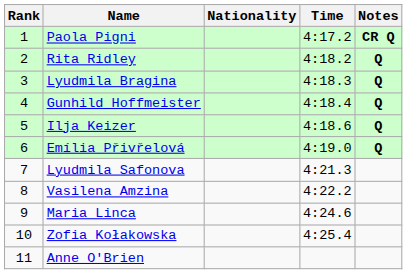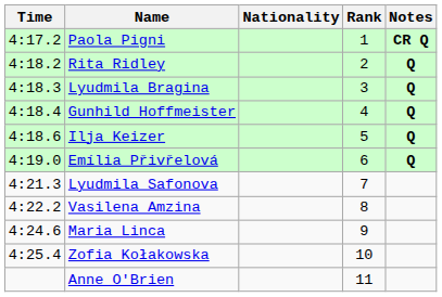columns swapped: Rank <-> Time
